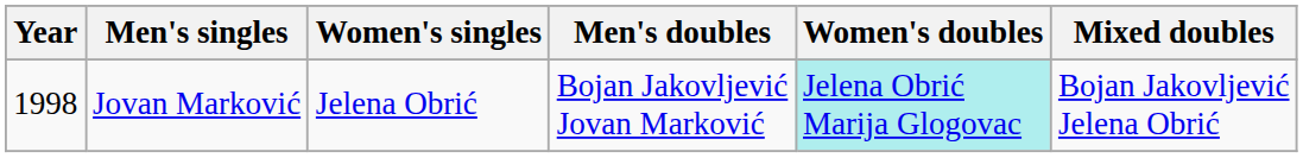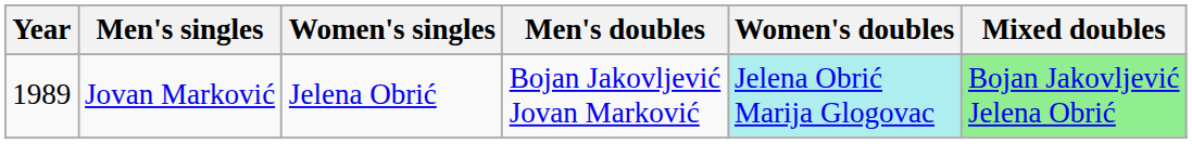Jovan Marković | Year: 1998 -> 1989
Jovan Marković | Mixed doubles: no background -> lightgreen background
